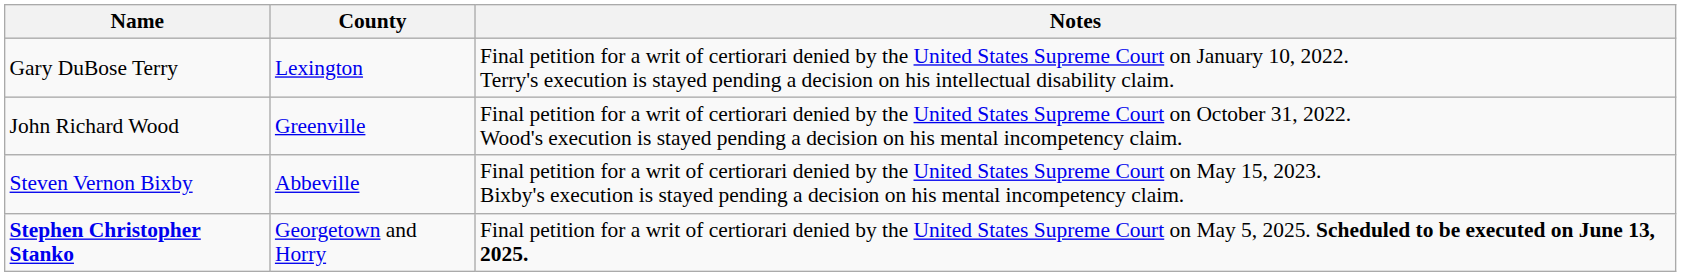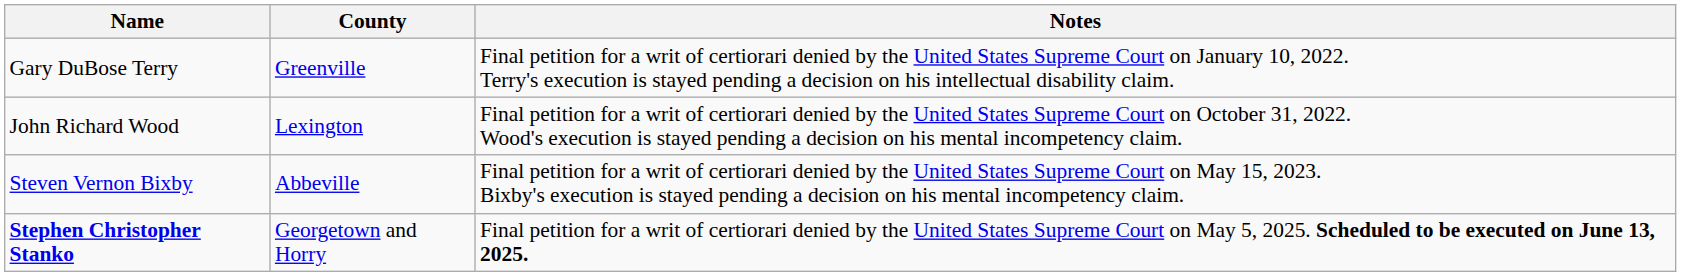Gary DuBose Terry | County: Lexington -> Greenville
John Richard Wood | County: Greenville -> Lexington
